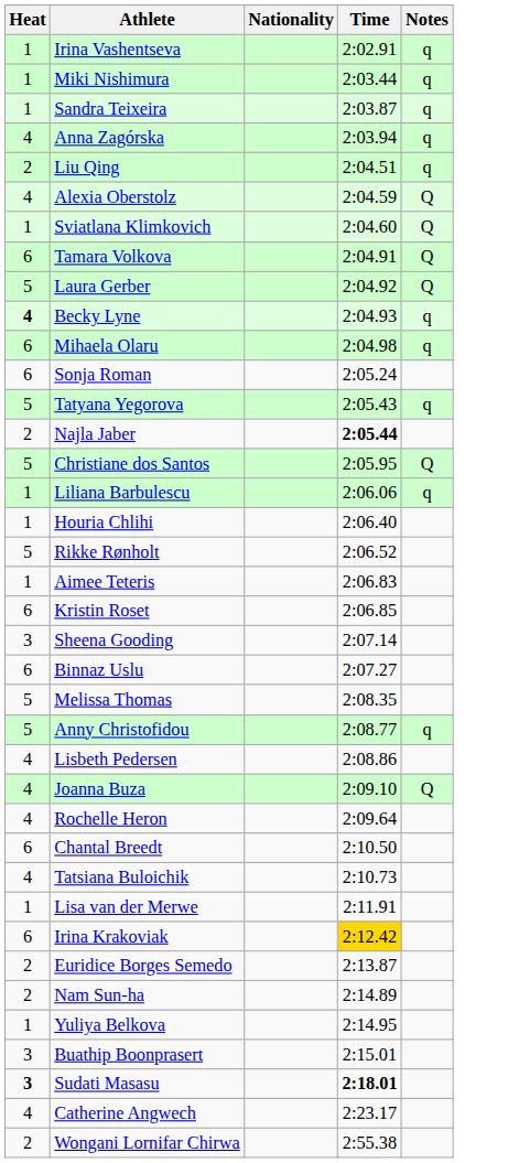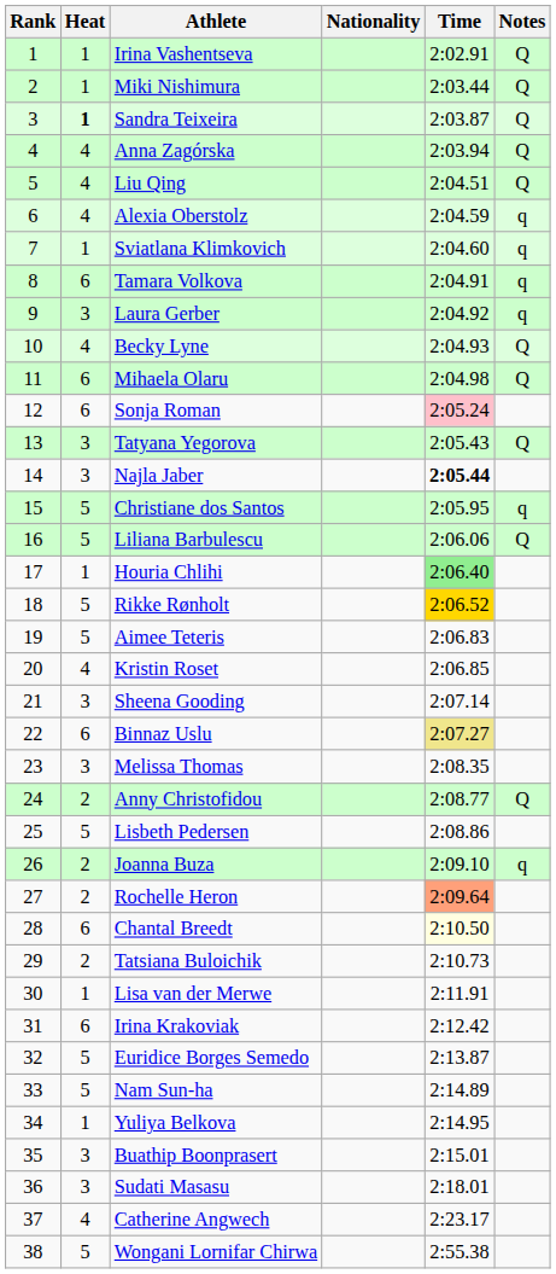+ column: Rank | 1 | 2 | 3 | 4 | 5 | 6 | 7 | 8 | 9 | 10 | 11 | 12 | 13 | 14 | 15 | 16 | 17 | 18 | 19 | 20 | 21 | 22 | 23 | 24 | 25 | 26 | 27 | 28 | 29 | 30 | 31 | 32 | 33 | 34 | 35 | 36 | 37 | 38
Irina Vashentseva | Notes: q -> Q
Miki Nishimura | Notes: q -> Q
Sandra Teixeira | Heat: normal -> bold
Sandra Teixeira | Notes: q -> Q
Anna Zagórska | Notes: q -> Q
Liu Qing | Heat: 2 -> 4
Liu Qing | Notes: q -> Q
Alexia Oberstolz | Notes: Q -> q
Sviatlana Klimkovich | Notes: Q -> q
Tamara Volkova | Notes: Q -> q
Laura Gerber | Heat: 5 -> 3
Laura Gerber | Notes: Q -> q
Becky Lyne | Heat: bold -> normal
Becky Lyne | Notes: q -> Q
Mihaela Olaru | Notes: q -> Q
Sonja Roman | Time: no background -> pink background
Tatyana Yegorova | Heat: 5 -> 3
Tatyana Yegorova | Notes: q -> Q
Najla Jaber | Heat: 2 -> 3
Christiane dos Santos | Notes: Q -> q
Liliana Barbulescu | Heat: 1 -> 5
Liliana Barbulescu | Notes: q -> Q
Houria Chlihi | Time: no background -> lightgreen background
Rikke Rønholt | Time: no background -> gold background
Aimee Teteris | Heat: 1 -> 5
Kristin Roset | Heat: 6 -> 4
Binnaz Uslu | Time: no background -> khaki background
Melissa Thomas | Heat: 5 -> 3
Anny Christofidou | Heat: 5 -> 2
Anny Christofidou | Notes: q -> Q
Lisbeth Pedersen | Heat: 4 -> 5
Joanna Buza | Heat: 4 -> 2
Joanna Buza | Notes: Q -> q
Rochelle Heron | Heat: 4 -> 2
Rochelle Heron | Time: no background -> lightsalmon background
Chantal Breedt | Time: no background -> lightyellow background
Tatsiana Buloichik | Heat: 4 -> 2
Irina Krakoviak | Time: gold background -> no background
Euridice Borges Semedo | Heat: 2 -> 5
Nam Sun-ha | Heat: 2 -> 5
Sudati Masasu | Heat: bold -> normal
Sudati Masasu | Time: bold -> normal
Wongani Lornifar Chirwa | Heat: 2 -> 5
